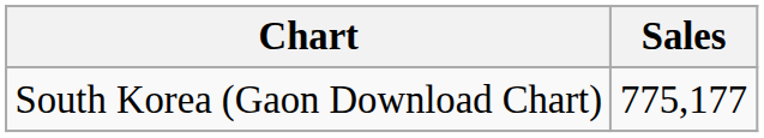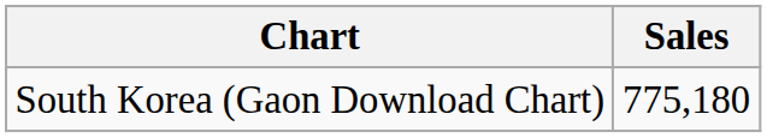South Korea (Gaon Download Chart) | Sales: 775,177 -> 775,180
